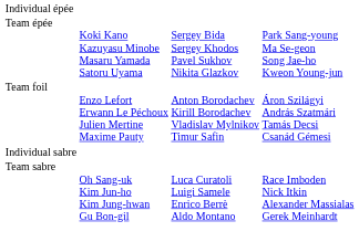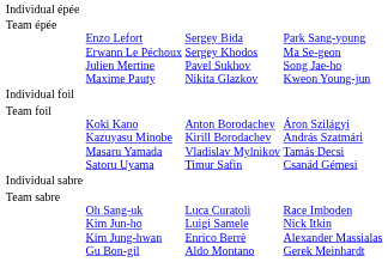Team épée | column 2: Koki Kano Kazuyasu Minobe Masaru Yamada Satoru Uyama -> Enzo Lefort Erwann Le Péchoux Julien Mertine Maxime Pauty
+ row: Individual foil
Team foil | column 2: Enzo Lefort Erwann Le Péchoux Julien Mertine Maxime Pauty -> Koki Kano Kazuyasu Minobe Masaru Yamada Satoru Uyama
